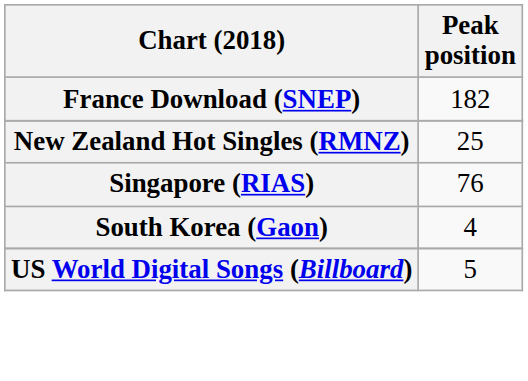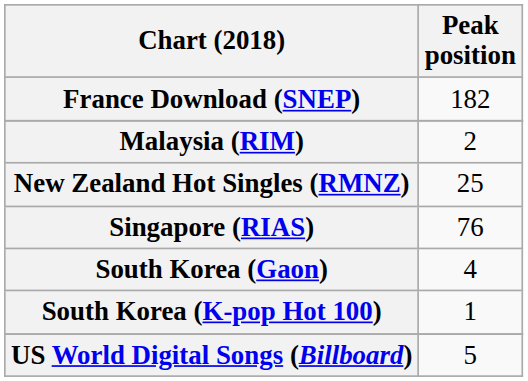+ row: Malaysia (RIM) | 2
+ row: South Korea (K-pop Hot 100) | 1
